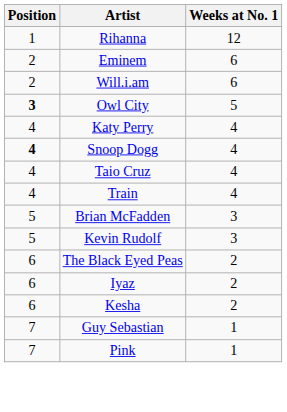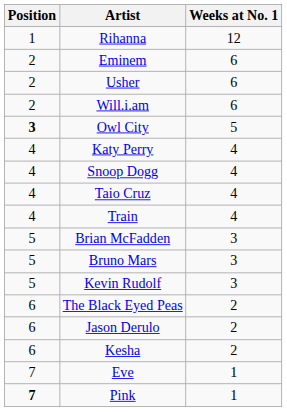+ row: 2 | Usher | 6
Snoop Dogg | Position: bold -> normal
+ row: 5 | Bruno Mars | 3
- row: 6 | Iyaz | 2
+ row: 6 | Jason Derulo | 2
+ row: 7 | Eve | 1
- row: 7 | Guy Sebastian | 1
Pink | Position: normal -> bold
